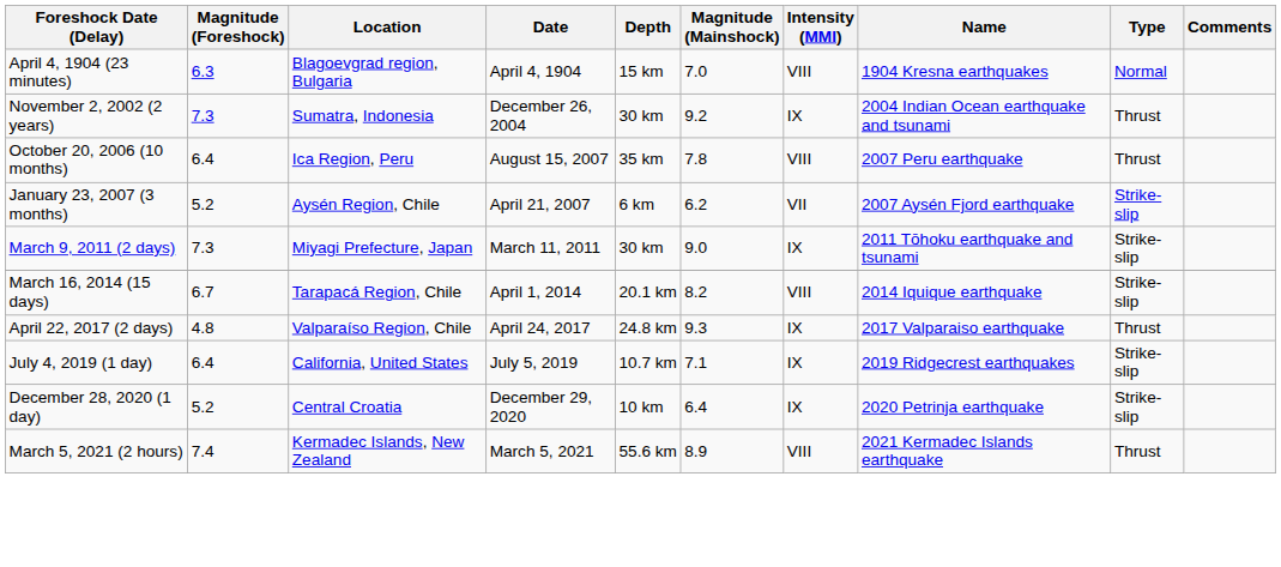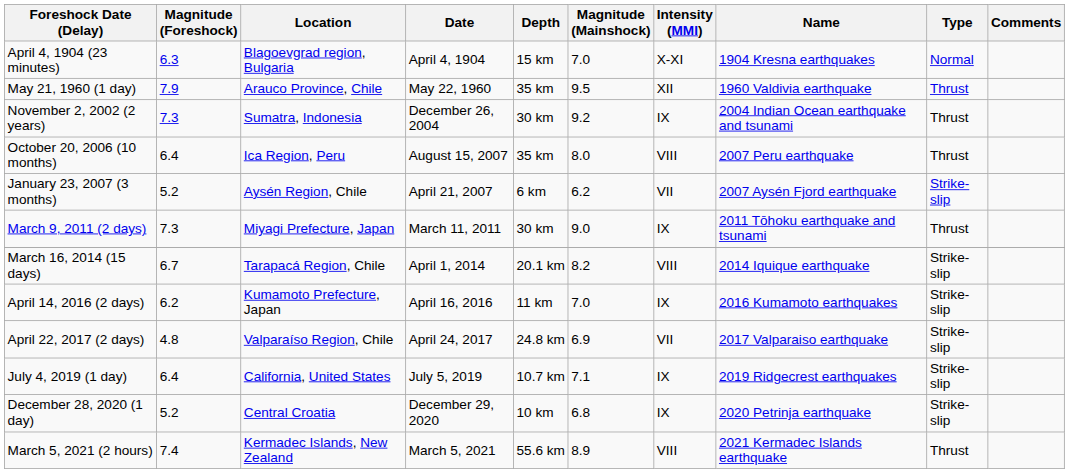April 4, 1904 (23 minutes) | Intensity (MMI): VIII -> X-XI
+ row: May 21, 1960 (1 day) | 7.9 | Arauco Province, Chile | May 22, 1960 | 35 km | 9.5 | XII | 1960 Valdivia earthquake | Thrust
October 20, 2006 (10 months) | Magnitude (Mainshock): 7.8 -> 8.0
March 9, 2011 (2 days) | Type: Strike-slip -> Thrust
+ row: April 14, 2016 (2 days) | 6.2 | Kumamoto Prefecture, Japan | April 16, 2016 | 11 km | 7.0 | IX | 2016 Kumamoto earthquakes | Strike-slip
April 22, 2017 (2 days) | Magnitude (Mainshock): 9.3 -> 6.9
April 22, 2017 (2 days) | Intensity (MMI): IX -> VII
April 22, 2017 (2 days) | Type: Thrust -> Strike-slip
December 28, 2020 (1 day) | Magnitude (Mainshock): 6.4 -> 6.8
